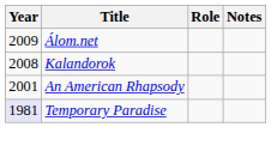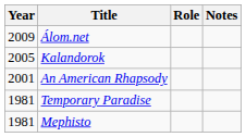Kalandorok | Year: 2008 -> 2005
Temporary Paradise | Year: lavender background -> no background
+ row: 1981 | Mephisto
